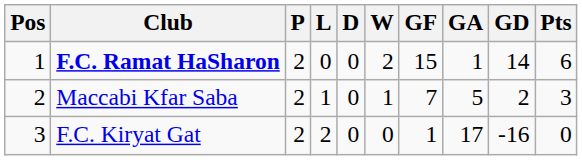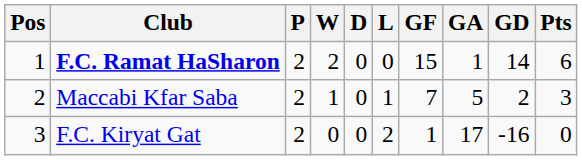columns swapped: W <-> L
